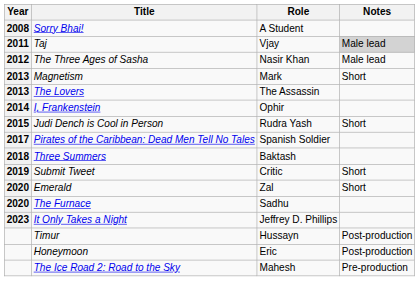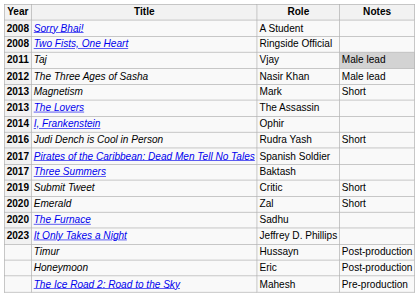+ row: 2008 | Two Fists, One Heart | Ringside Official
Judi Dench is Cool in Person | Year: 2015 -> 2016
Three Summers | Year: 2018 -> 2017
